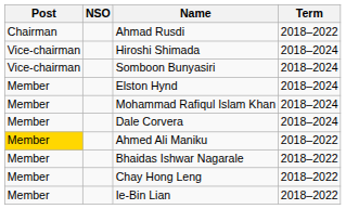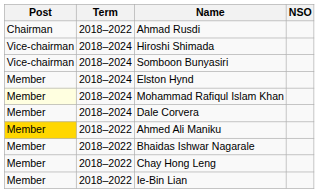columns swapped: NSO <-> Term
Mohammad Rafiqul Islam Khan | Post: no background -> lightyellow background
